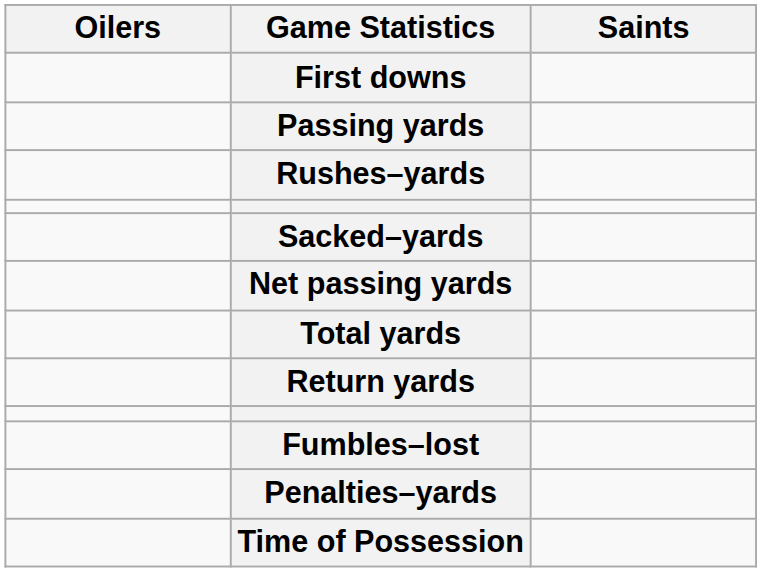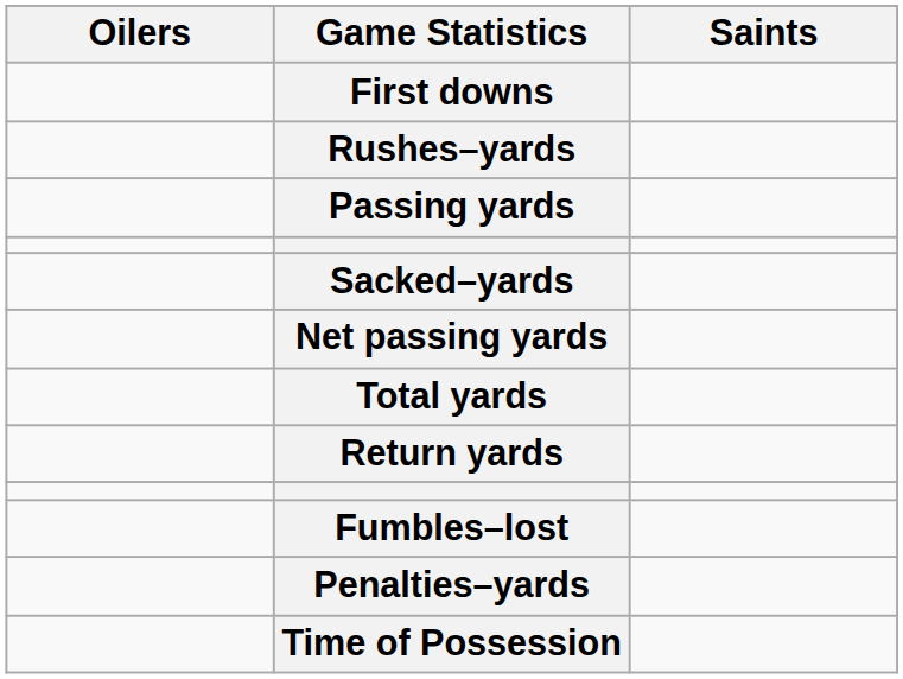rows swapped: Rushes–yards <-> Passing yards
